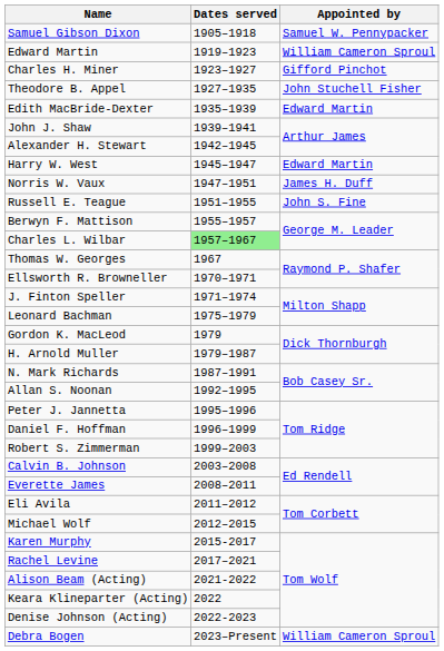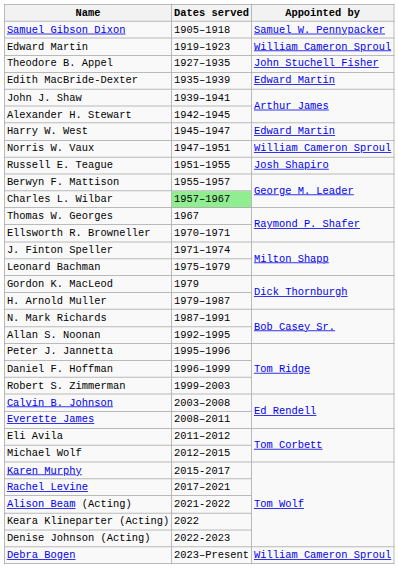- row: Charles H. Miner | 1923–1927 | Gifford Pinchot
Norris W. Vaux | Appointed by: James H. Duff -> William Cameron Sproul
Russell E. Teague | Appointed by: John S. Fine -> Josh Shapiro
